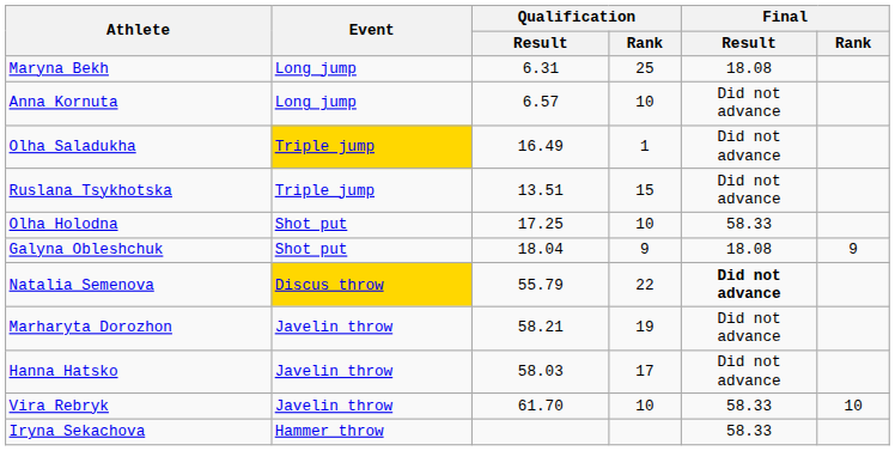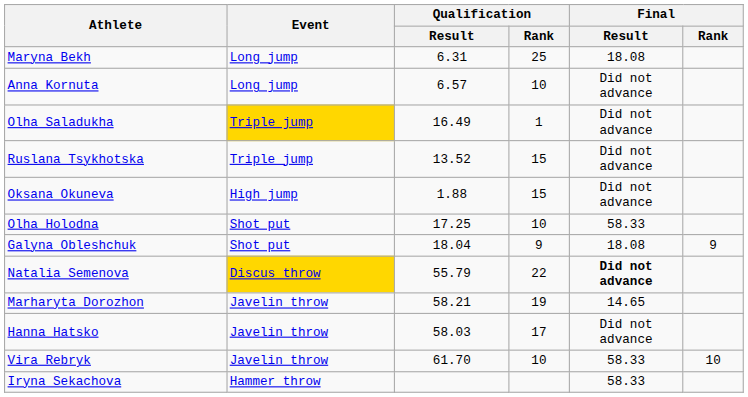Ruslana Tsykhotska | Qualification / Result: 13.51 -> 13.52
+ row: Oksana Okuneva | High jump | 1.88 | 15 | Did not advance
Marharyta Dorozhon | Final / Result: Did not advance -> 14.65
